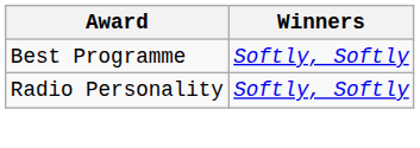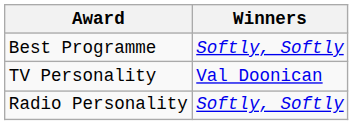+ row: TV Personality | Val Doonican
